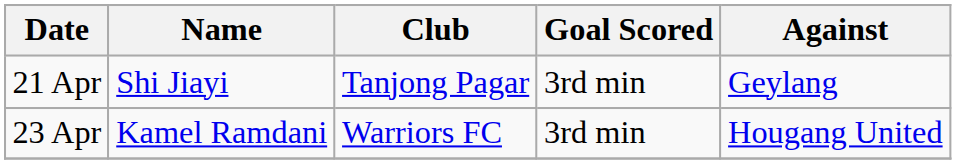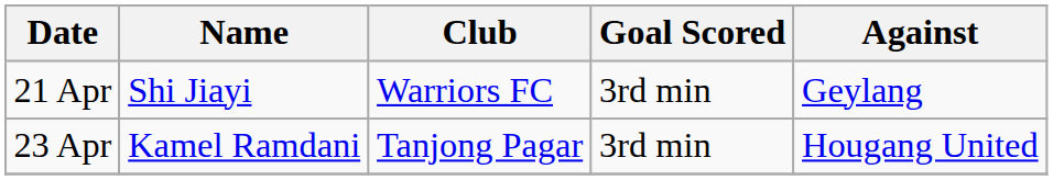21 Apr | Club: Tanjong Pagar -> Warriors FC
23 Apr | Club: Warriors FC -> Tanjong Pagar
